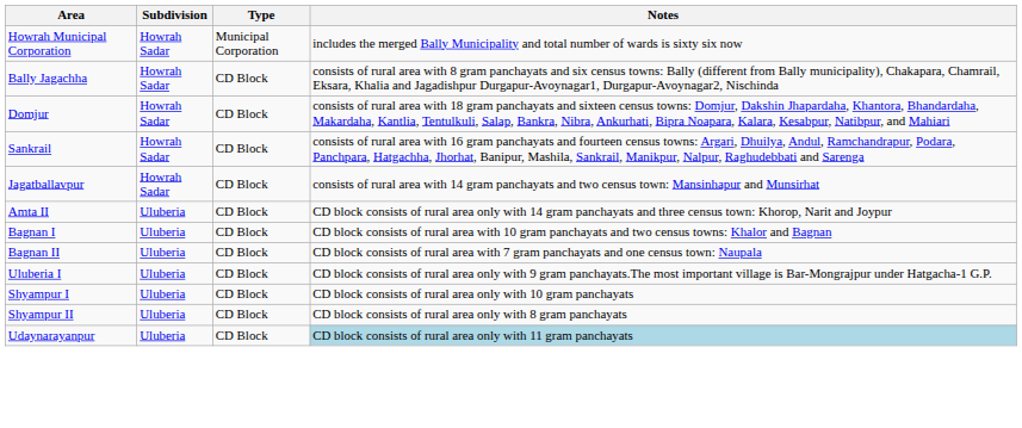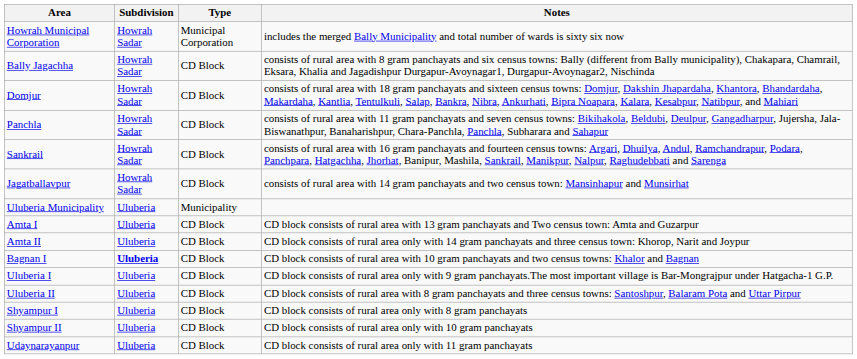+ row: Panchla | Howrah Sadar | CD Block | consists of rural area with 11 gram panchayats and seven census towns: Bikihakola, Beldubi, Deulpur, Gangadharpur, Jujersha, Jala-Biswanathpur, Banaharishpur, Chara-Panchla, Panchla, Subharara and Sahapur
+ row: Uluberia Municipality | Uluberia | Municipality
+ row: Amta I | Uluberia | CD Block | CD block consists of rural area with 13 gram panchayats and Two census town: Amta and Guzarpur
Bagnan I | Subdivision: normal -> bold
- row: Bagnan II | Uluberia | CD Block | CD block consists of rural area with 7 gram panchayats and one census town: Naupala
+ row: Uluberia II | Uluberia | CD Block | CD block consists of rural area with 8 gram panchayats and three census towns: Santoshpur, Balaram Pota and Uttar Pirpur
Shyampur I | Notes: CD block consists of rural area only with 10 gram panchayats -> CD block consists of rural area only with 8 gram panchayats
Shyampur II | Notes: CD block consists of rural area only with 8 gram panchayats -> CD block consists of rural area only with 10 gram panchayats
Udaynarayanpur | Notes: lightblue background -> no background
